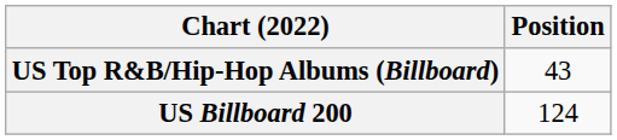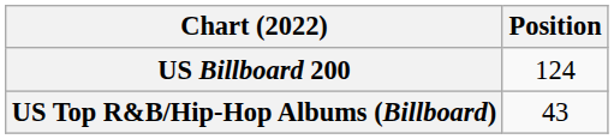rows swapped: US Billboard 200 <-> US Top R&B/Hip-Hop Albums (Billboard)
